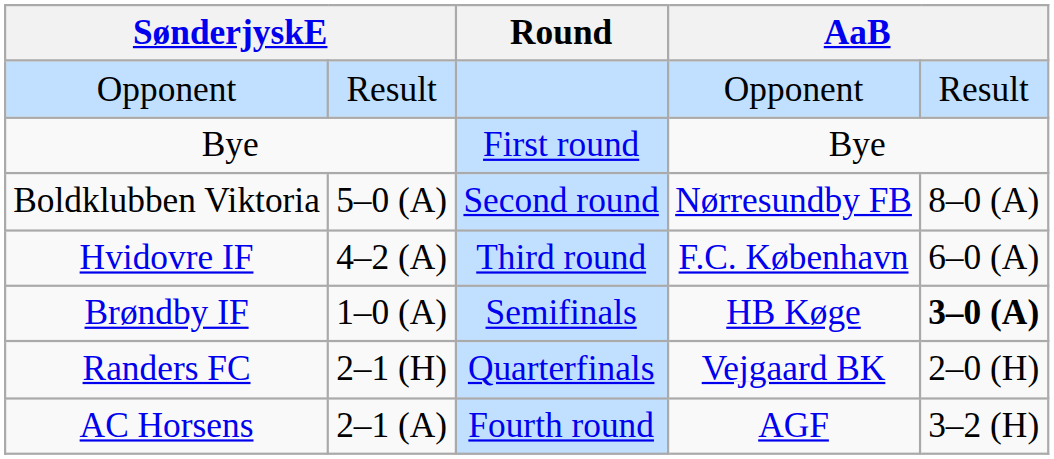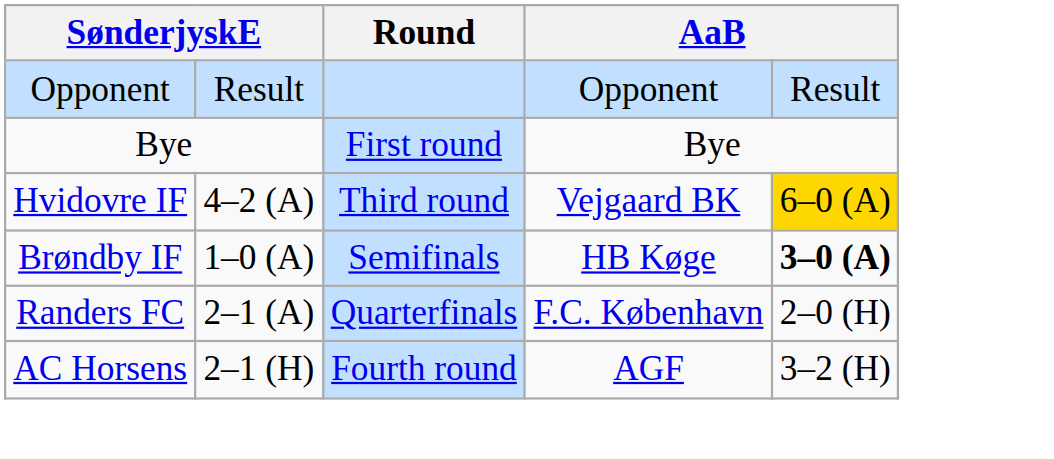- row: Boldklubben Viktoria | 5–0 (A) | Second round | Nørresundby FB | 8–0 (A)
Hvidovre IF | column 4: F.C. København -> Vejgaard BK
Hvidovre IF | column 5: no background -> gold background
Randers FC | column 2: 2–1 (H) -> 2–1 (A)
Randers FC | column 4: Vejgaard BK -> F.C. København
AC Horsens | column 2: 2–1 (A) -> 2–1 (H)
